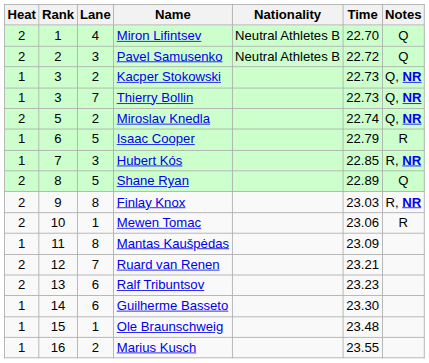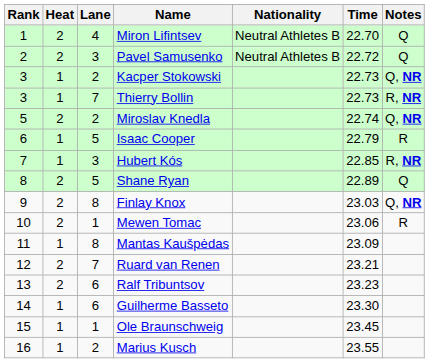columns swapped: Rank <-> Heat
Thierry Bollin | Notes: Q, NR -> R, NR
Finlay Knox | Notes: R, NR -> Q, NR
Ole Braunschweig | Time: 23.48 -> 23.45
